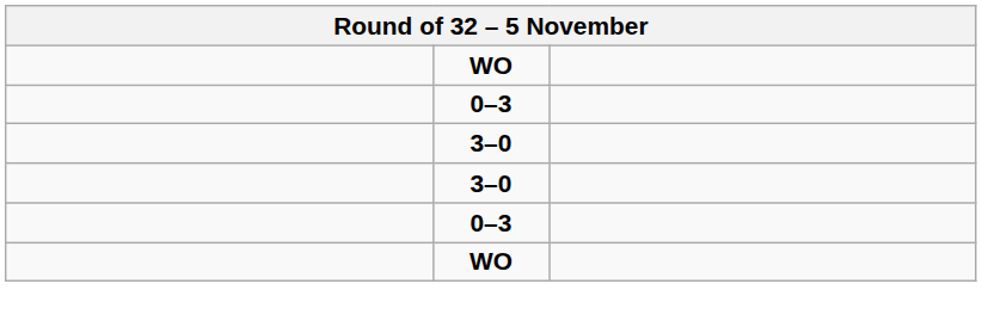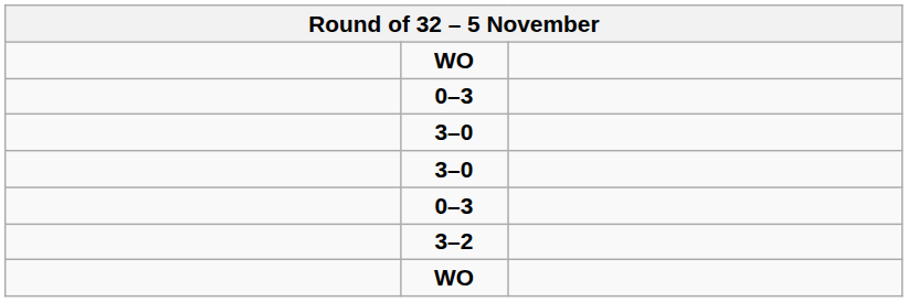+ row: 3–2
